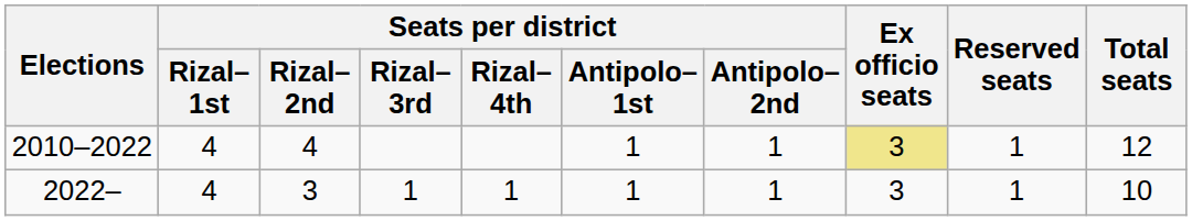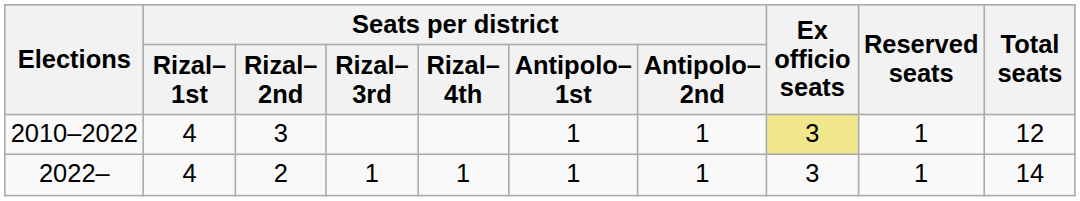2010–2022 | Seats per district / Rizal–2nd: 4 -> 3
2022– | Seats per district / Rizal–2nd: 3 -> 2
2022– | Total seats: 10 -> 14
